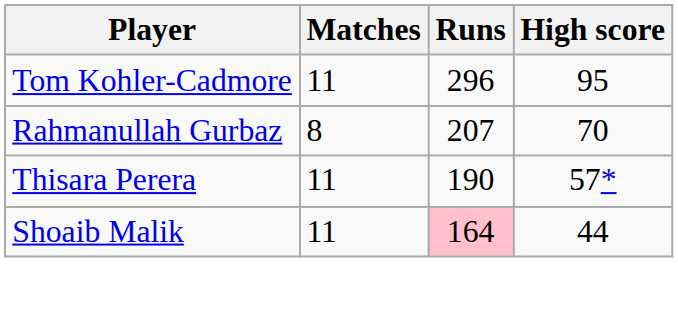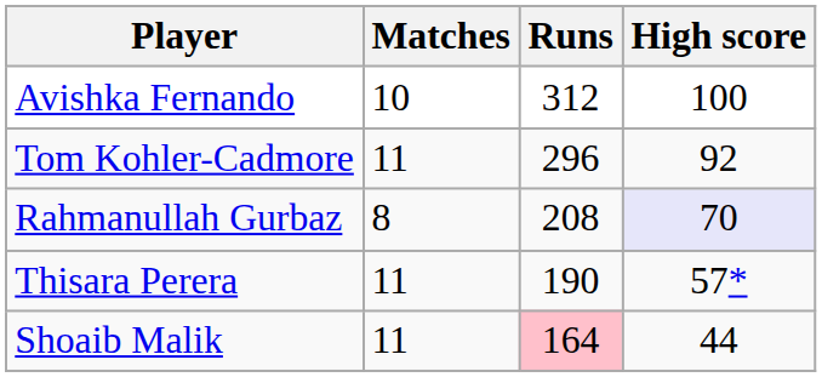+ row: Avishka Fernando | 10 | 312 | 100
Tom Kohler-Cadmore | High score: 95 -> 92
Rahmanullah Gurbaz | Runs: 207 -> 208
Rahmanullah Gurbaz | High score: no background -> lavender background
